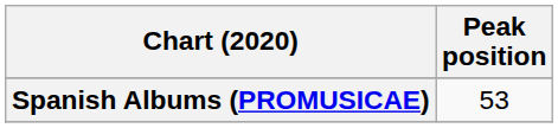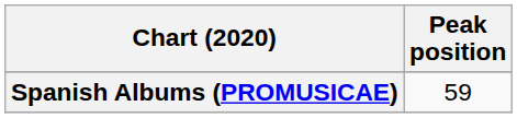Spanish Albums (PROMUSICAE) | Peak position: 53 -> 59
